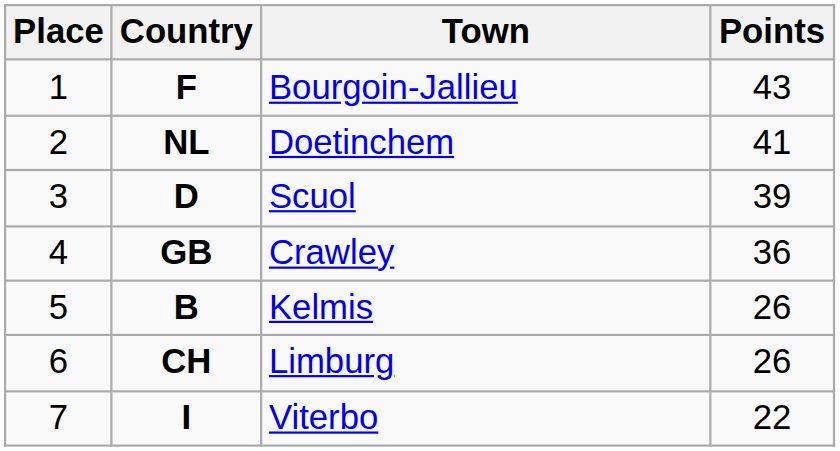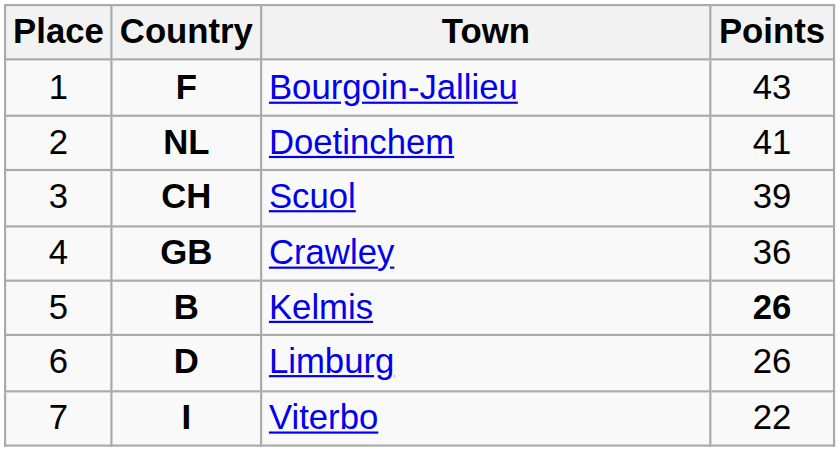Scuol | Country: D -> CH
Kelmis | Points: normal -> bold
Limburg | Country: CH -> D
